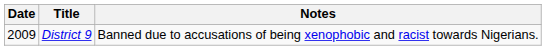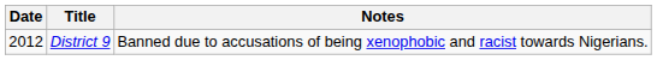District 9 | Date: 2009 -> 2012
